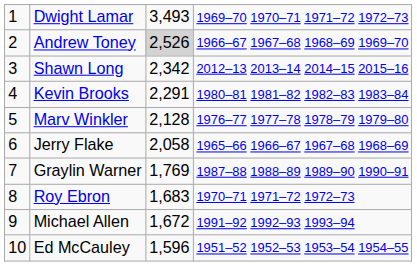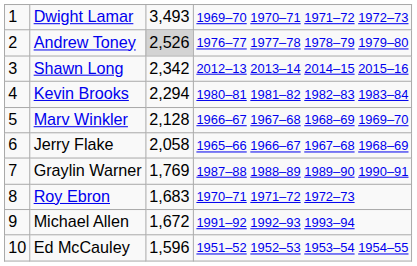Andrew Toney | column 4: 1966–67 1967–68 1968–69 1969–70 -> 1976–77 1977–78 1978–79 1979–80
Kevin Brooks | column 3: 2,291 -> 2,294
Marv Winkler | column 4: 1976–77 1977–78 1978–79 1979–80 -> 1966–67 1967–68 1968–69 1969–70
